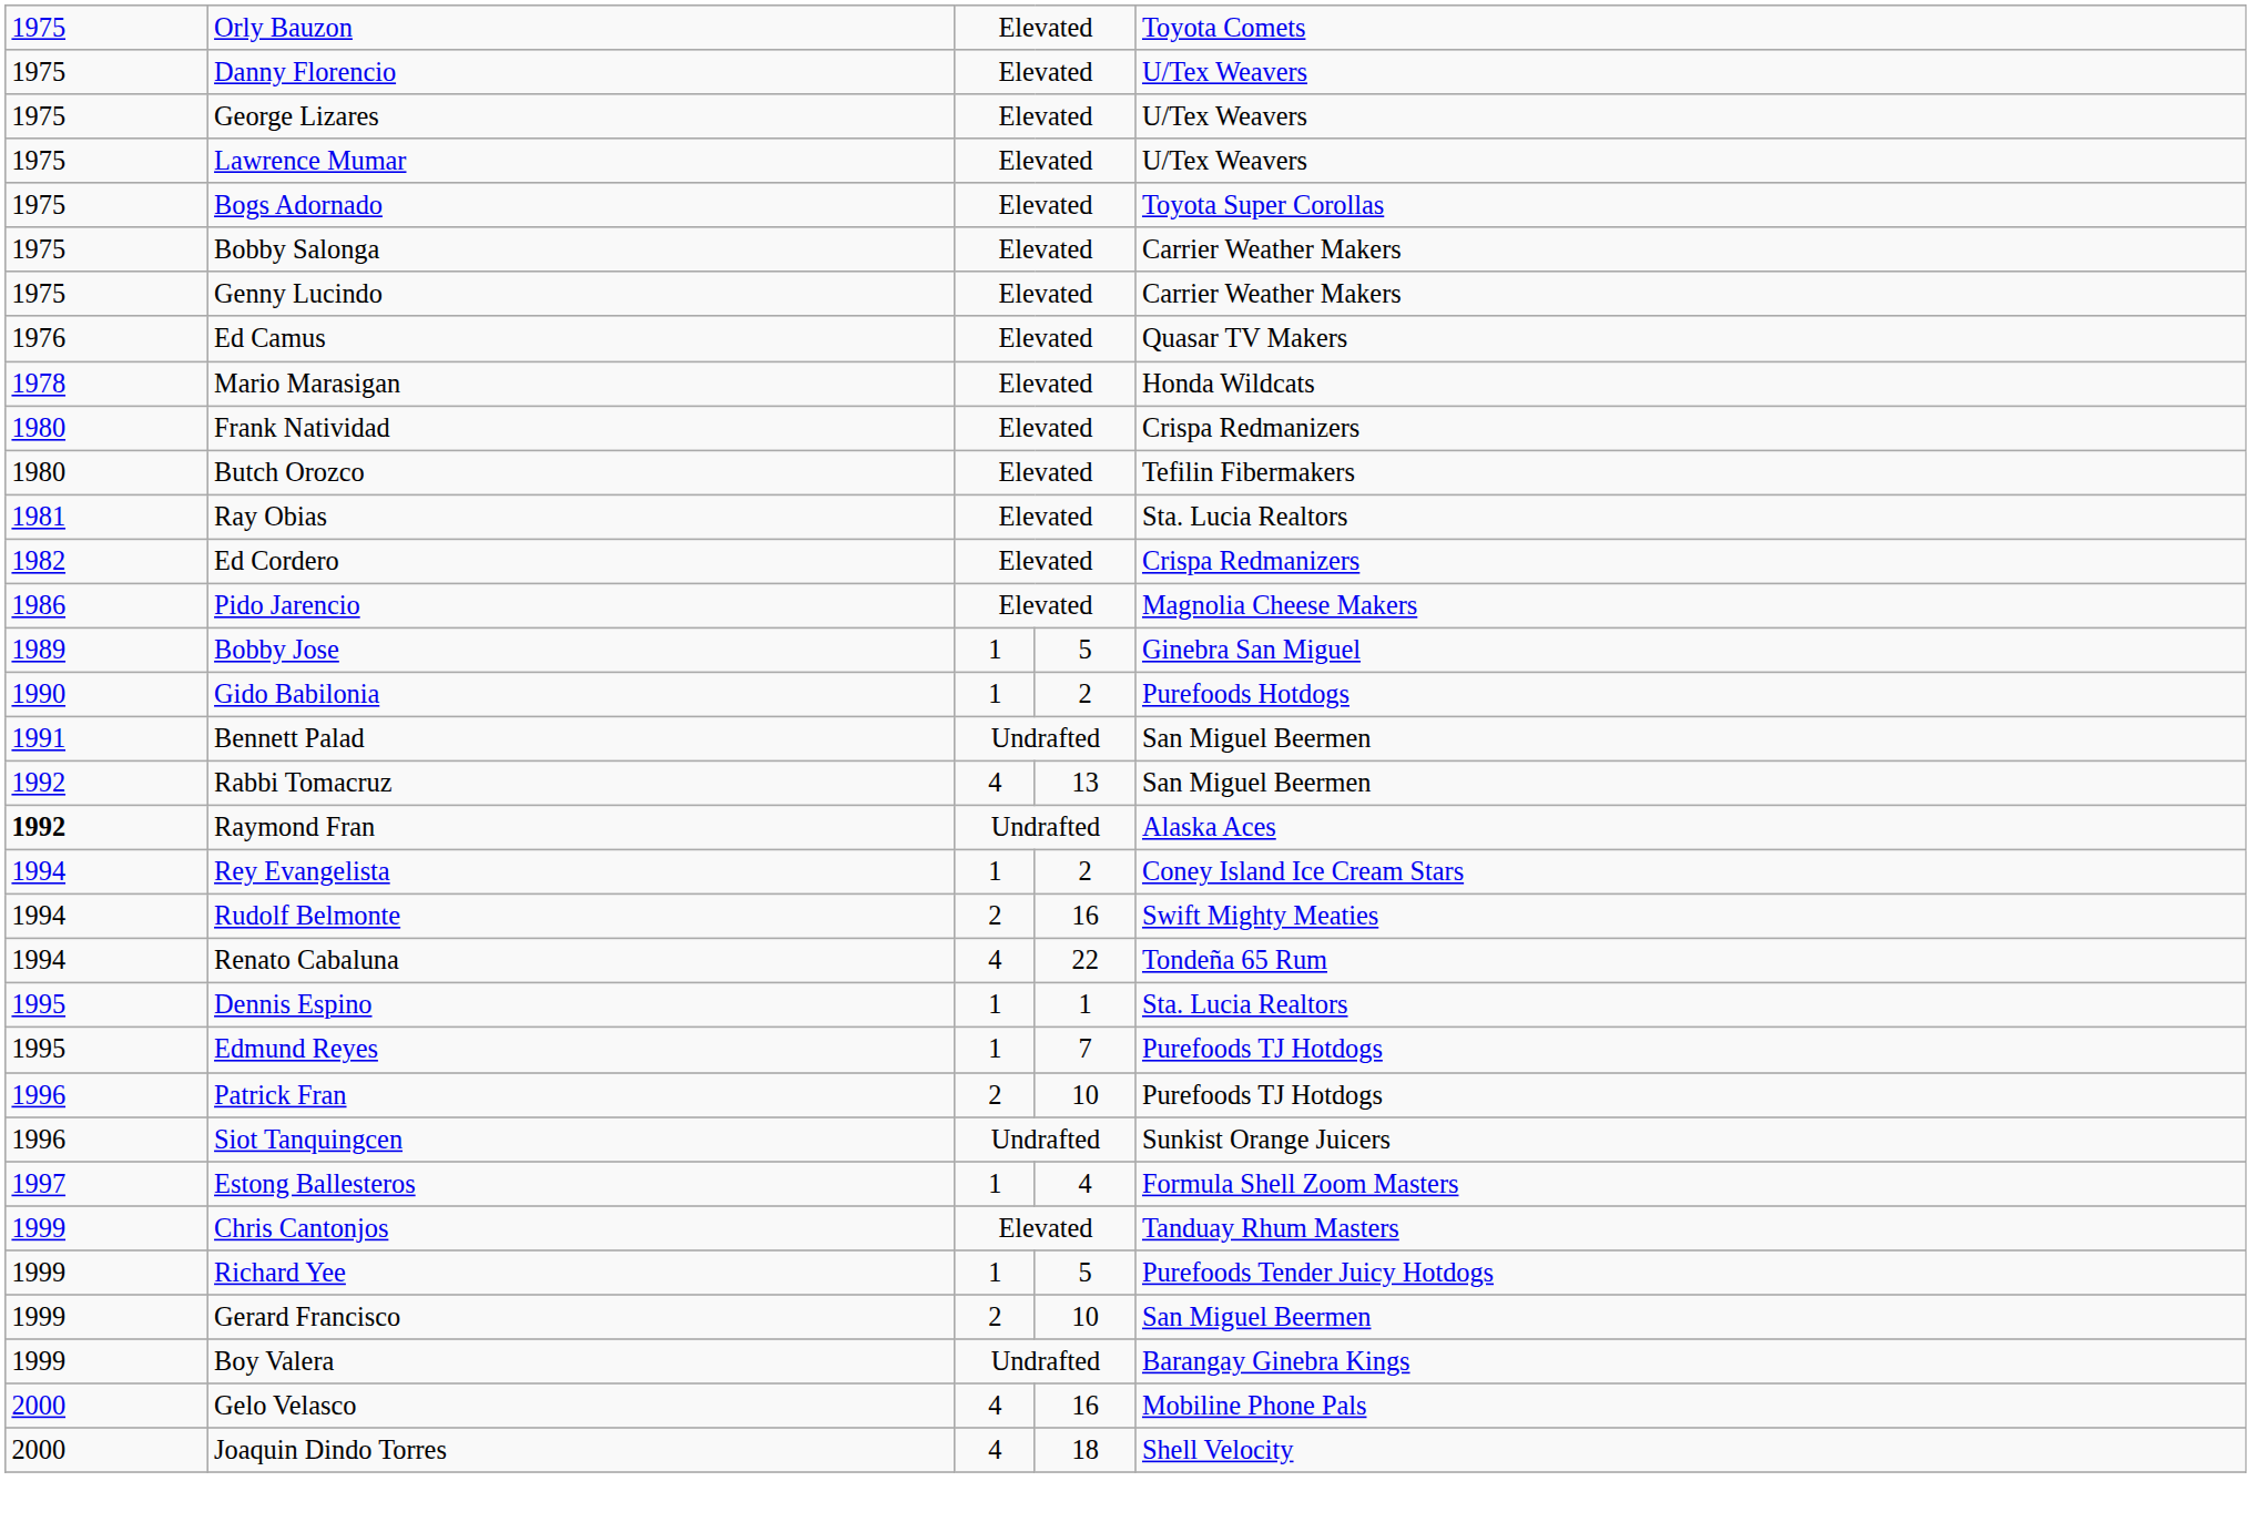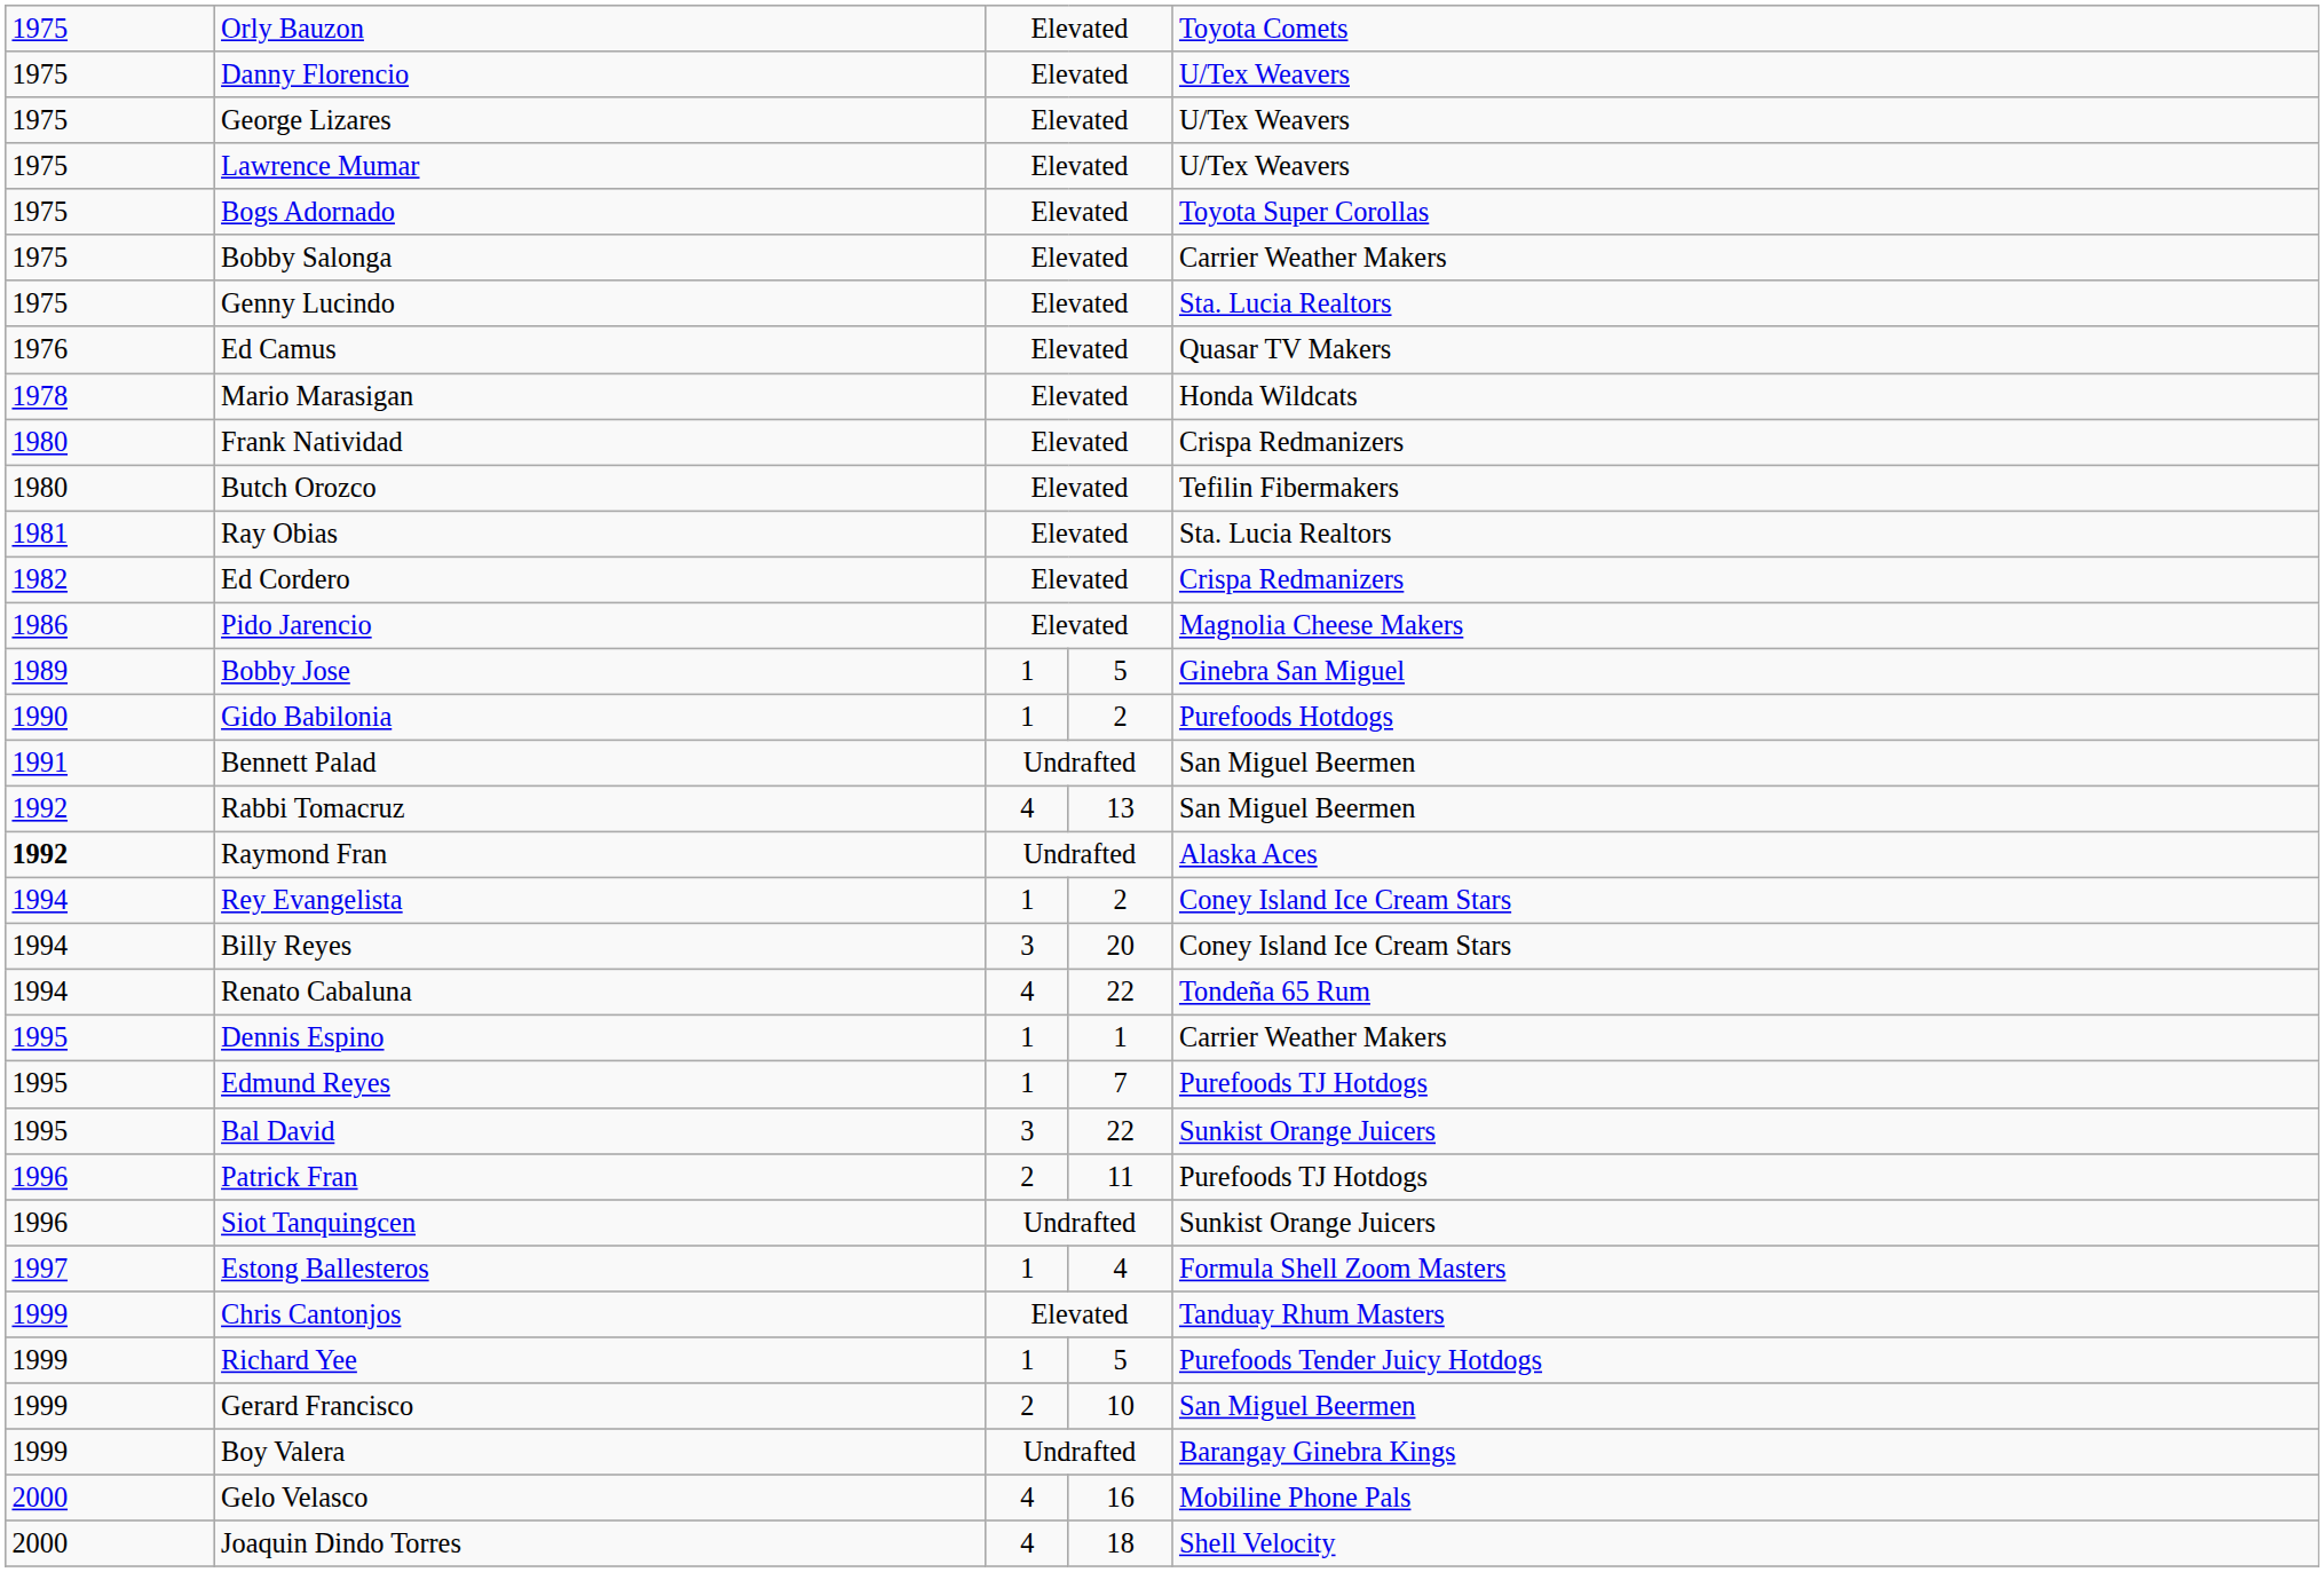Genny Lucindo | column 5: Carrier Weather Makers -> Sta. Lucia Realtors
- row: 1994 | Rudolf Belmonte | 2 | 16 | Swift Mighty Meaties
+ row: 1994 | Billy Reyes | 3 | 20 | Coney Island Ice Cream Stars
Dennis Espino | column 5: Sta. Lucia Realtors -> Carrier Weather Makers
+ row: 1995 | Bal David | 3 | 22 | Sunkist Orange Juicers
Patrick Fran | column 4: 10 -> 11
